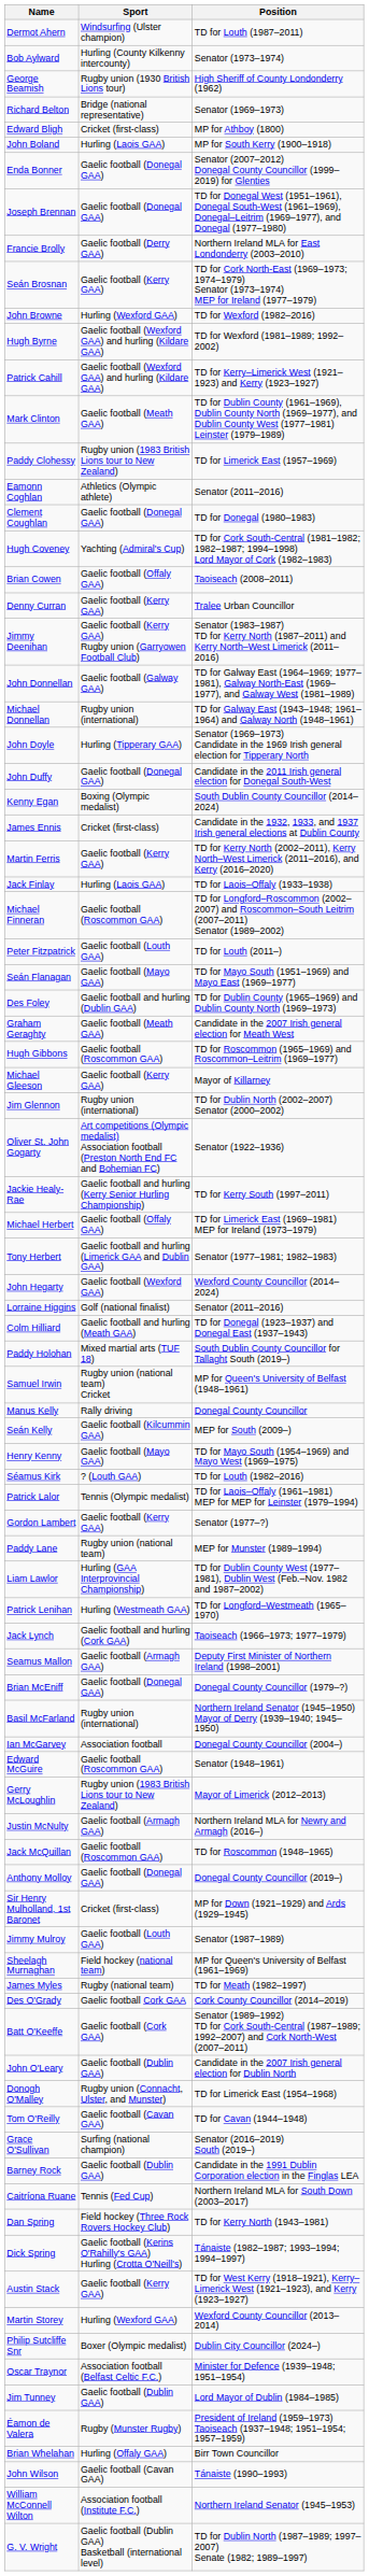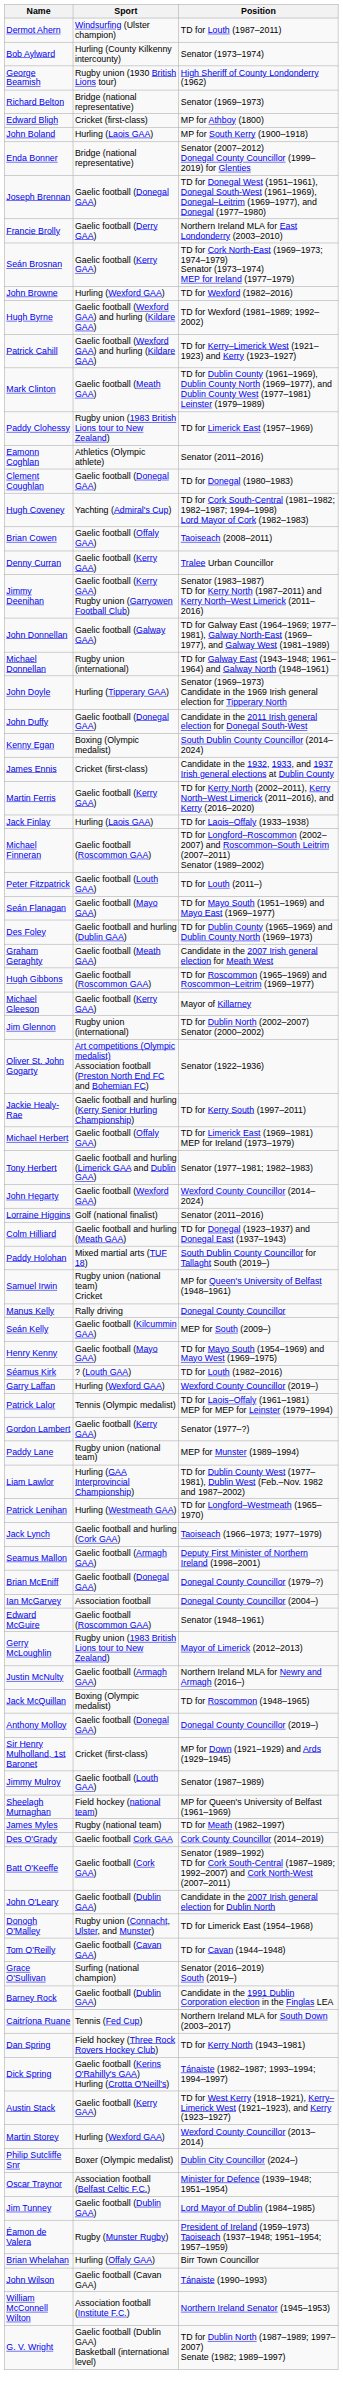Enda Bonner | Sport: Gaelic football (Donegal GAA) -> Bridge (national representative)
+ row: Garry Laffan | Hurling (Wexford GAA) | Wexford County Councillor (2019–)
- row: Basil McFarland | Rugby union (international) | Northern Ireland Senator (1945–1950) Mayor of Derry (1939–1940; 1945–1950)
Jack McQuillan | Sport: Gaelic football (Roscommon GAA) -> Boxing (Olympic medalist)
